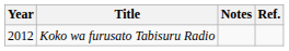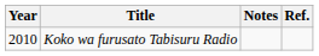Koko wa furusato Tabisuru Radio | Year: 2012 -> 2010
